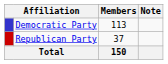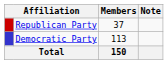rows swapped: Democratic Party <-> Republican Party
